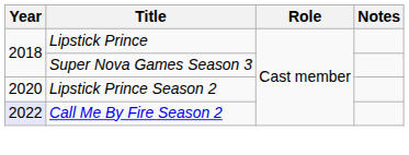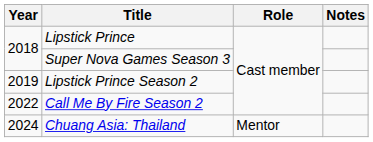Lipstick Prince Season 2 | Year: 2020 -> 2019
Call Me By Fire Season 2 | Year: lavender background -> no background
+ row: 2024 | Chuang Asia: Thailand | Mentor
